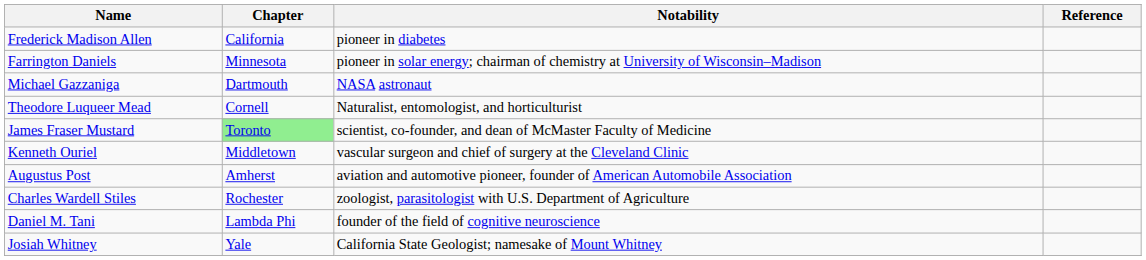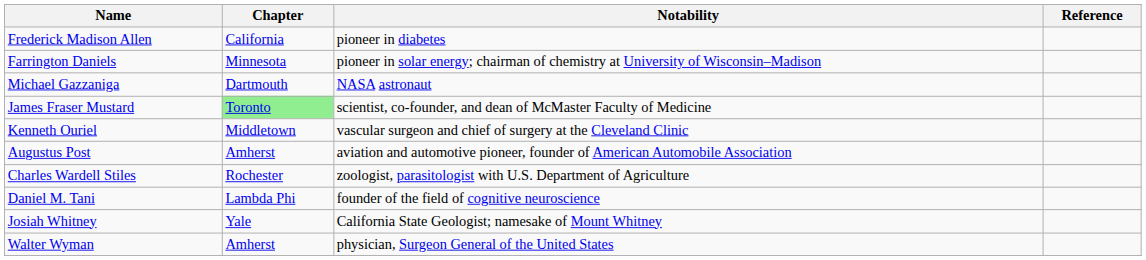- row: Theodore Luqueer Mead | Cornell | Naturalist, entomologist, and horticulturist
+ row: Walter Wyman | Amherst | physician, Surgeon General of the United States
